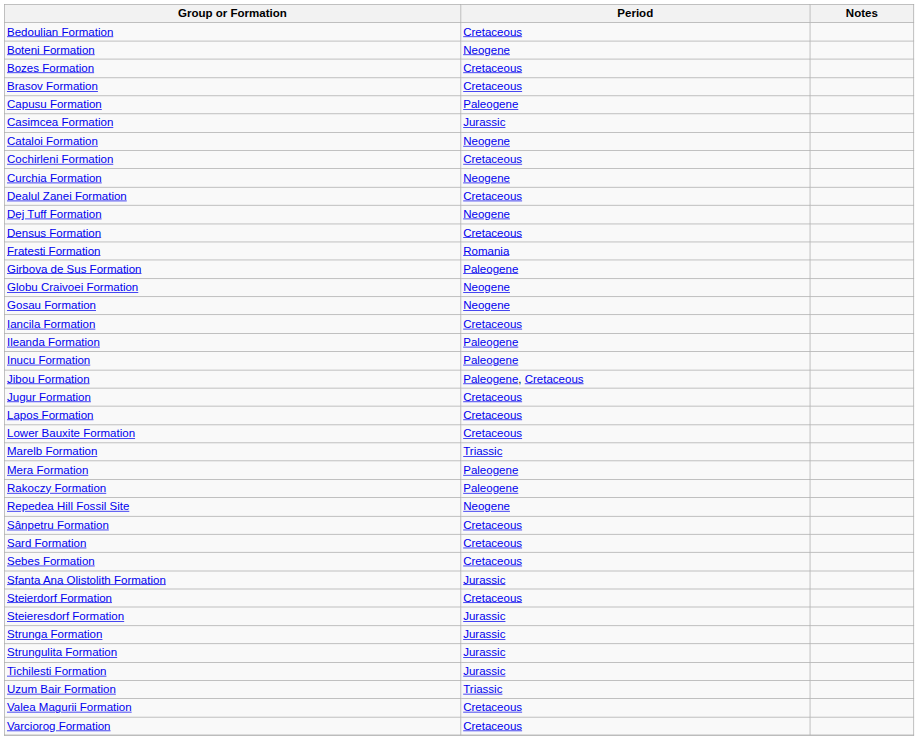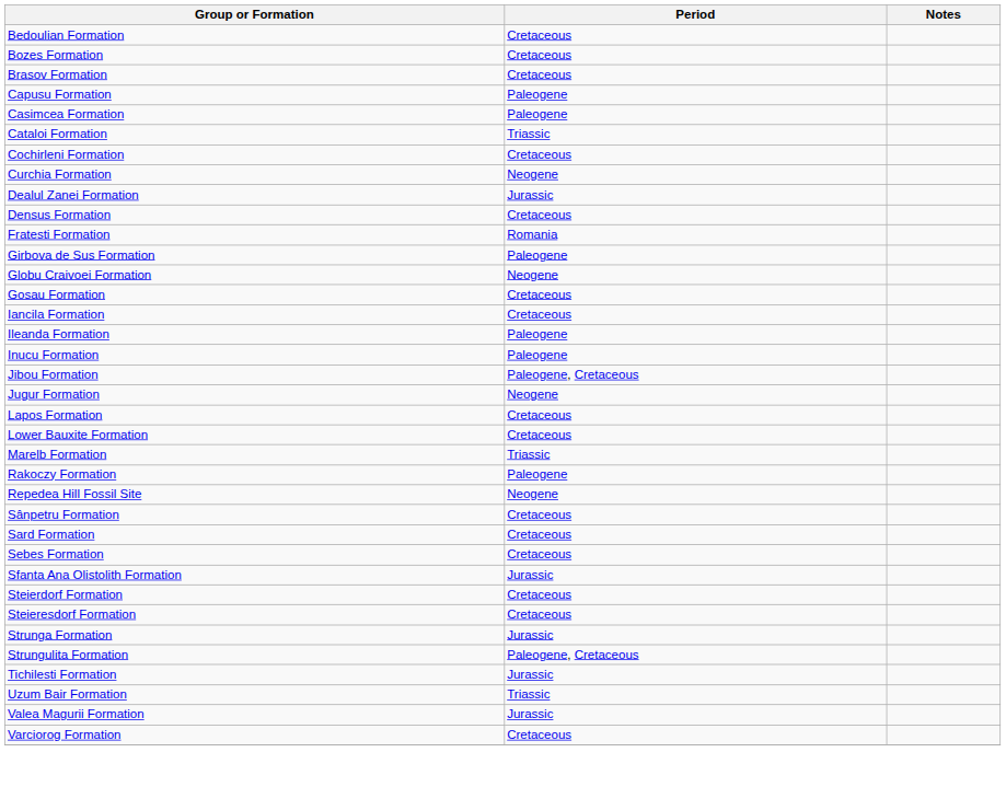- row: Boteni Formation | Neogene
Casimcea Formation | Period: Jurassic -> Paleogene
Cataloi Formation | Period: Neogene -> Triassic
Dealul Zanei Formation | Period: Cretaceous -> Jurassic
- row: Dej Tuff Formation | Neogene
Gosau Formation | Period: Neogene -> Cretaceous
Jugur Formation | Period: Cretaceous -> Neogene
- row: Mera Formation | Paleogene
Steieresdorf Formation | Period: Jurassic -> Cretaceous
Strungulita Formation | Period: Jurassic -> Paleogene, Cretaceous
Valea Magurii Formation | Period: Cretaceous -> Jurassic
